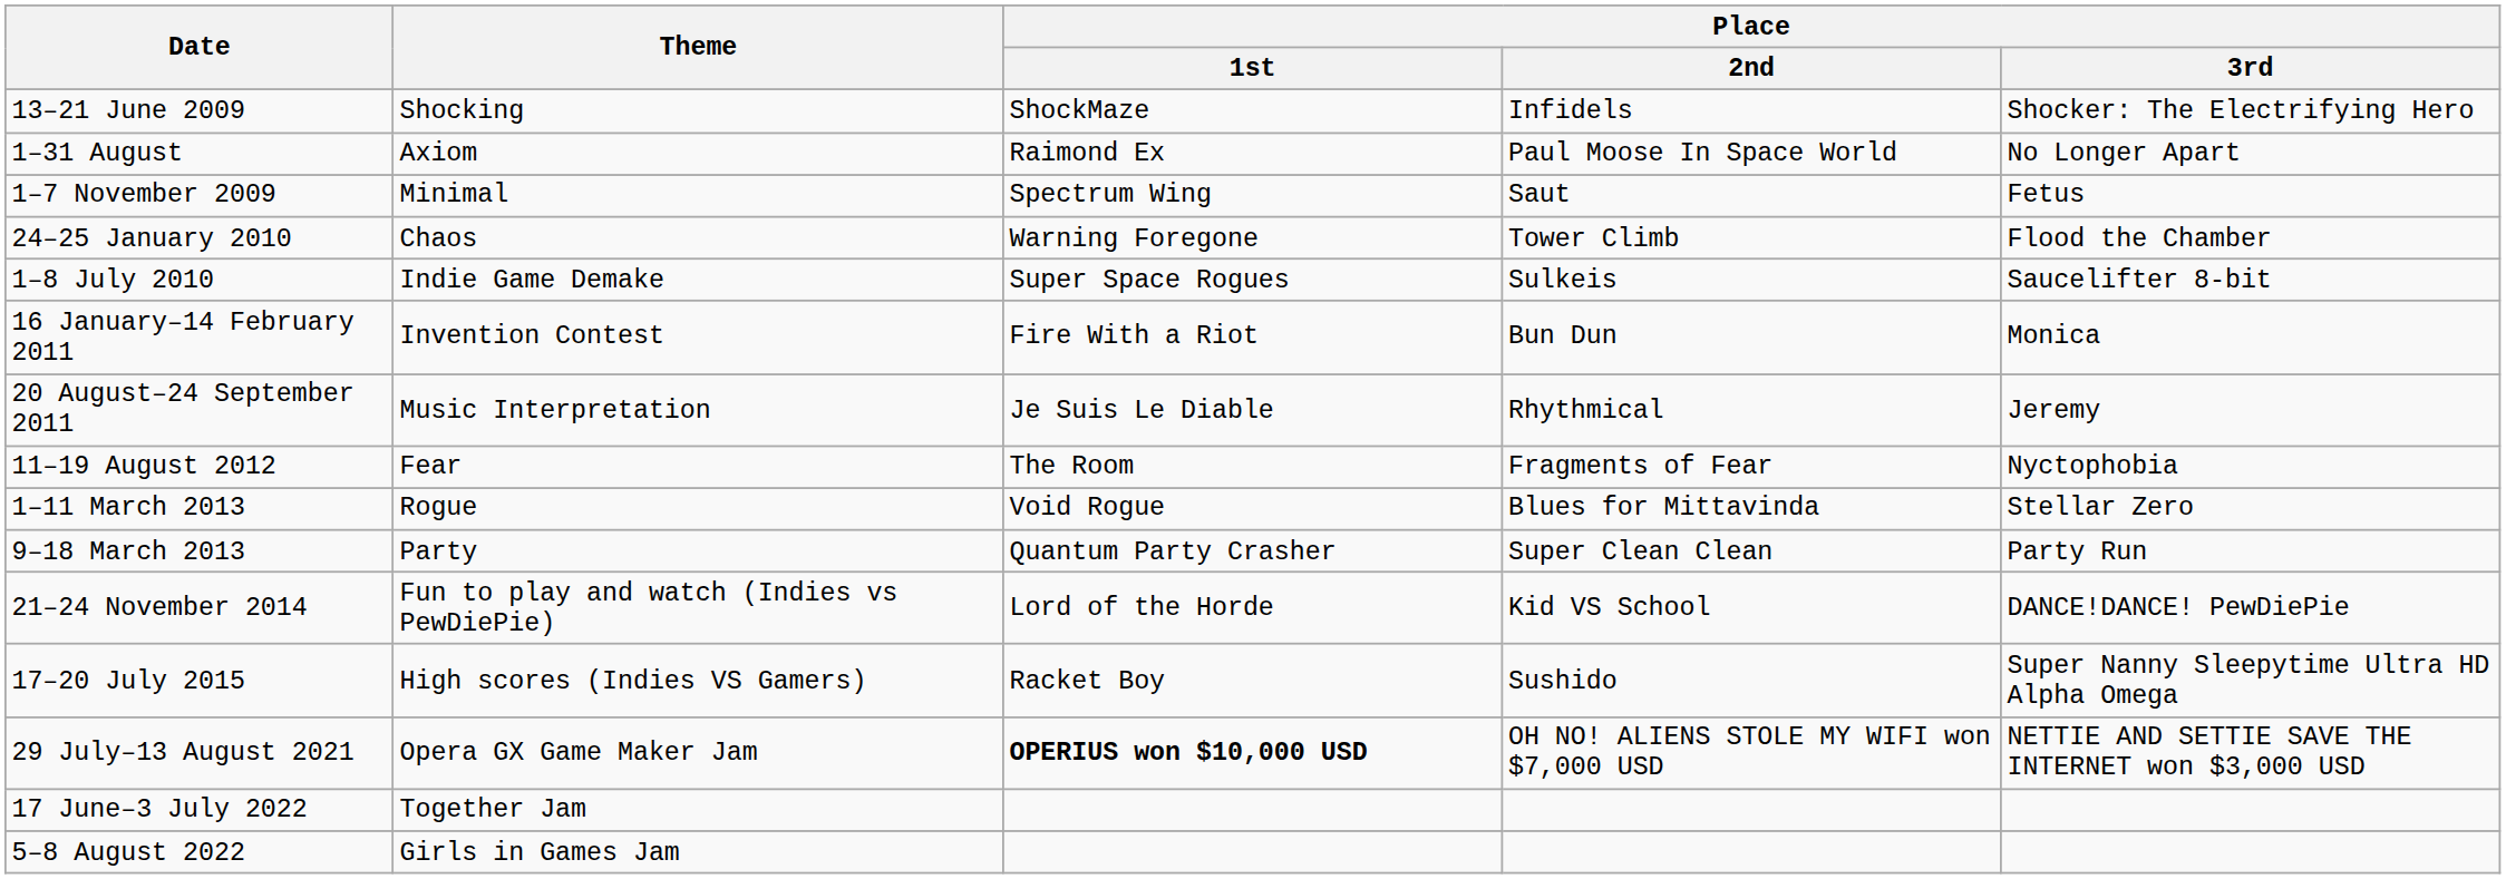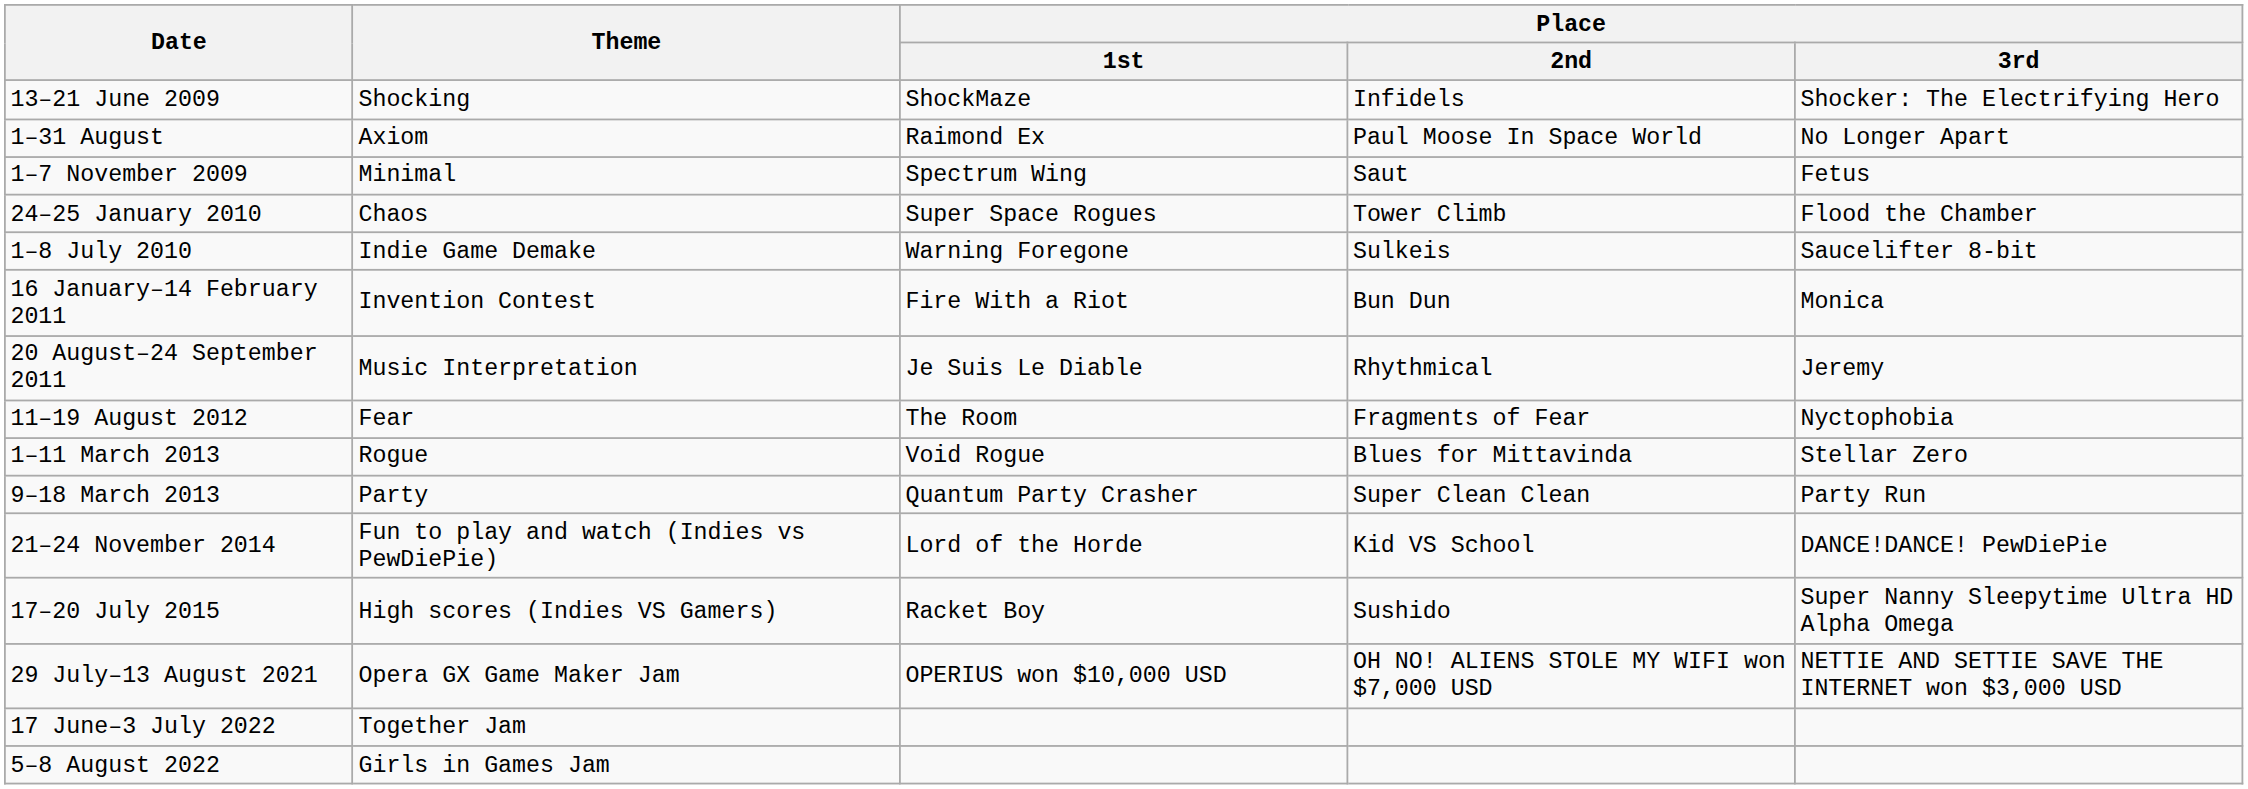24–25 January 2010 | Place / 1st: Warning Foregone -> Super Space Rogues
1–8 July 2010 | Place / 1st: Super Space Rogues -> Warning Foregone
29 July–13 August 2021 | Place / 1st: bold -> normal
